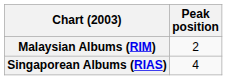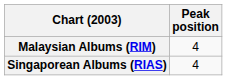Malaysian Albums (RIM) | Peak position: 2 -> 4
